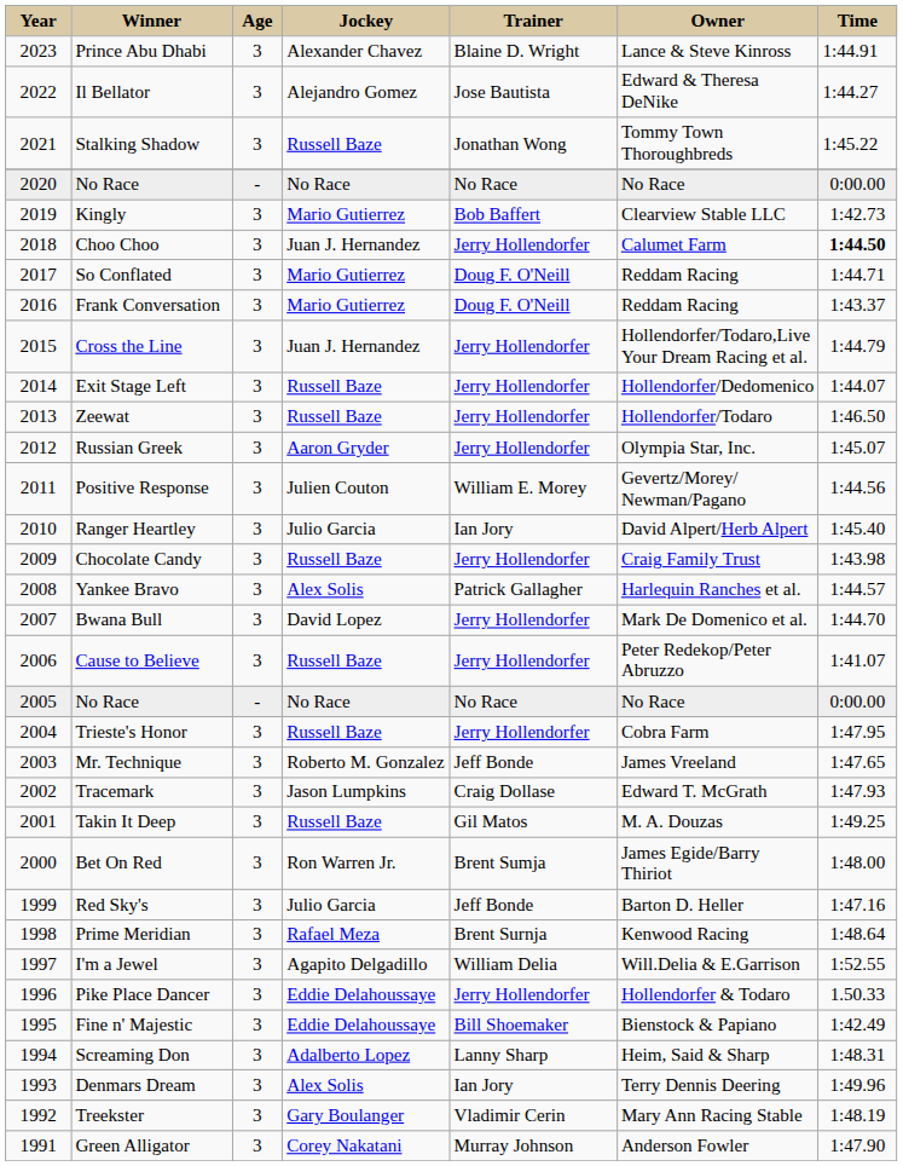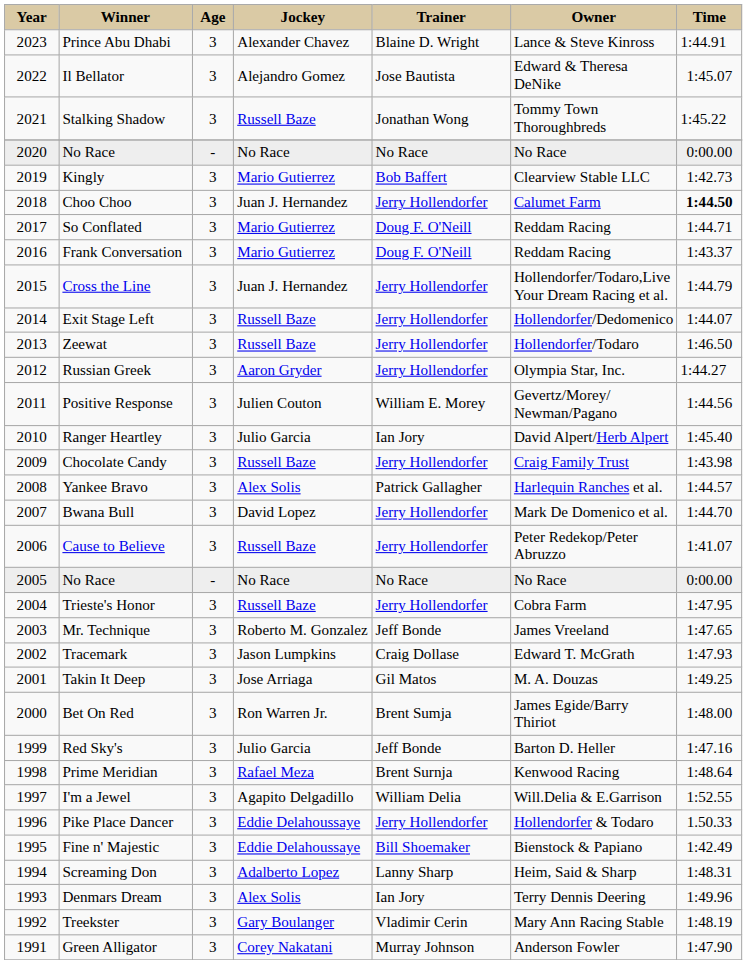Il Bellator | column 7: 1:44.27 -> 1:45.07
Russian Greek | column 7: 1:45.07 -> 1:44.27
Takin It Deep | column 4: Russell Baze -> Jose Arriaga
